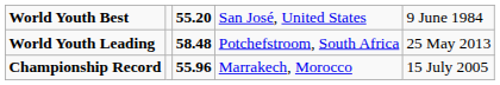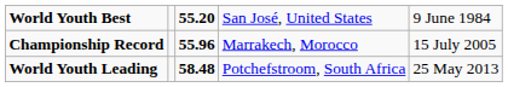rows swapped: Championship Record <-> World Youth Leading
